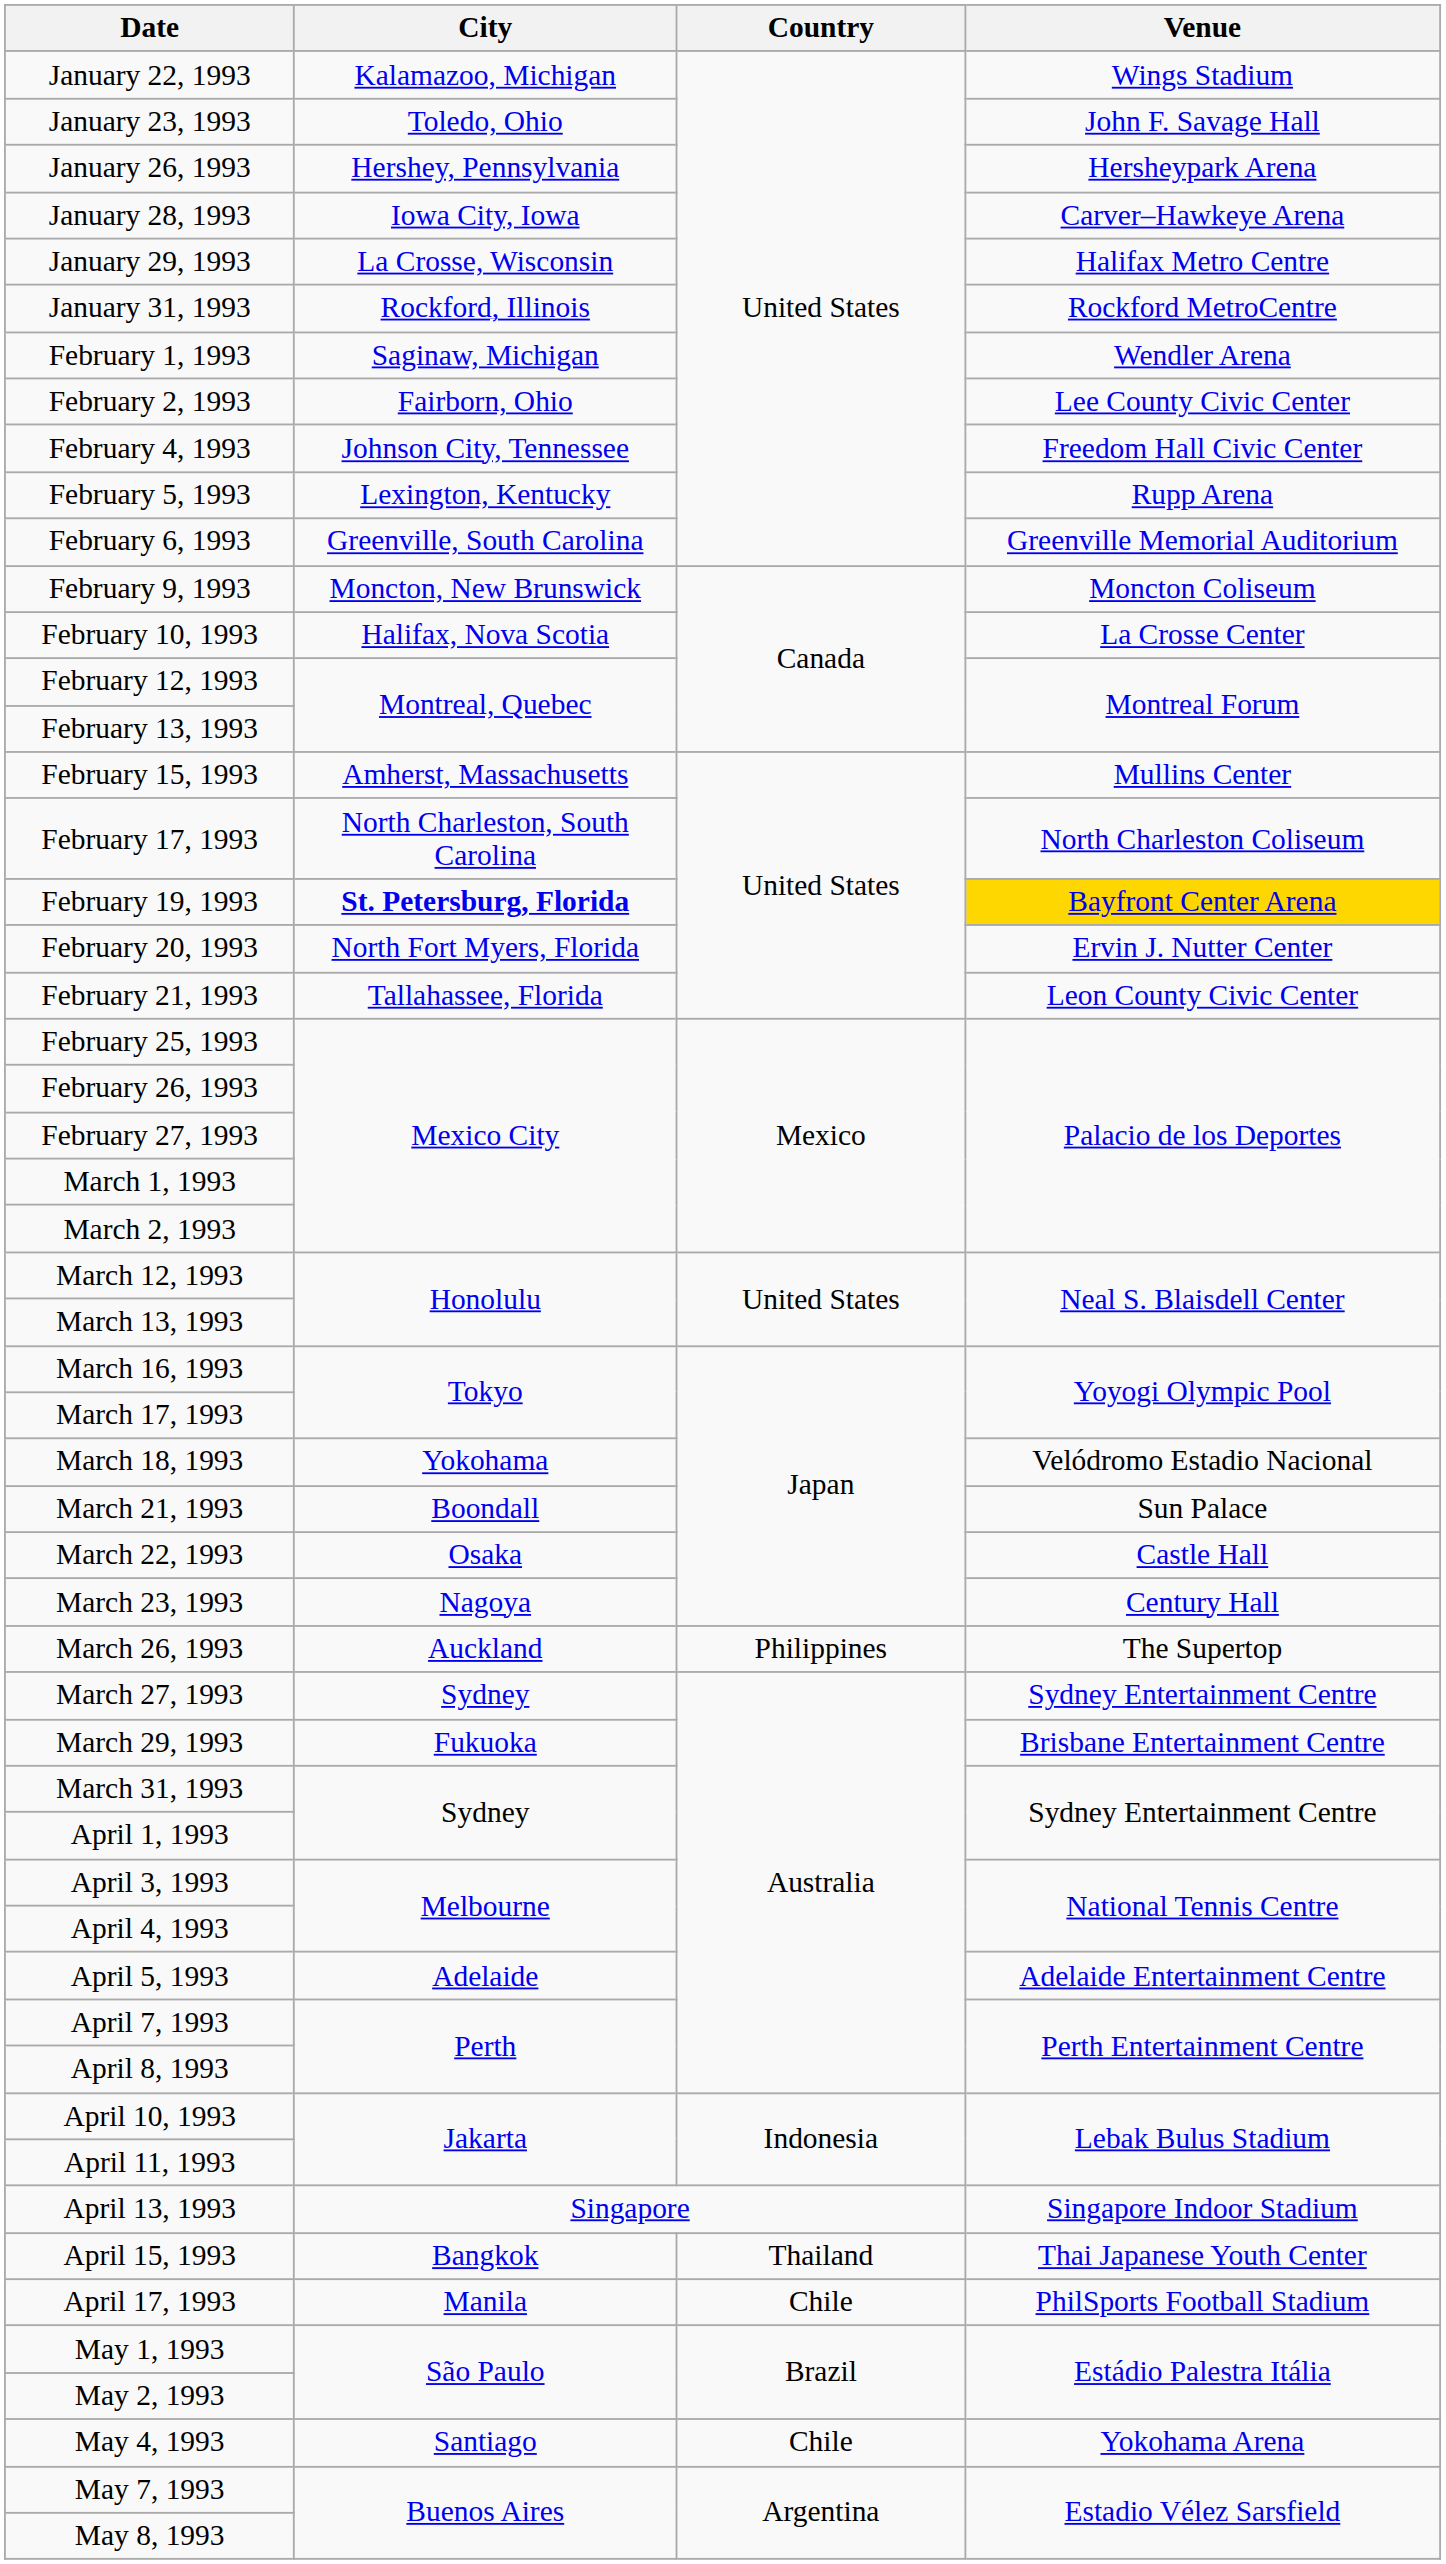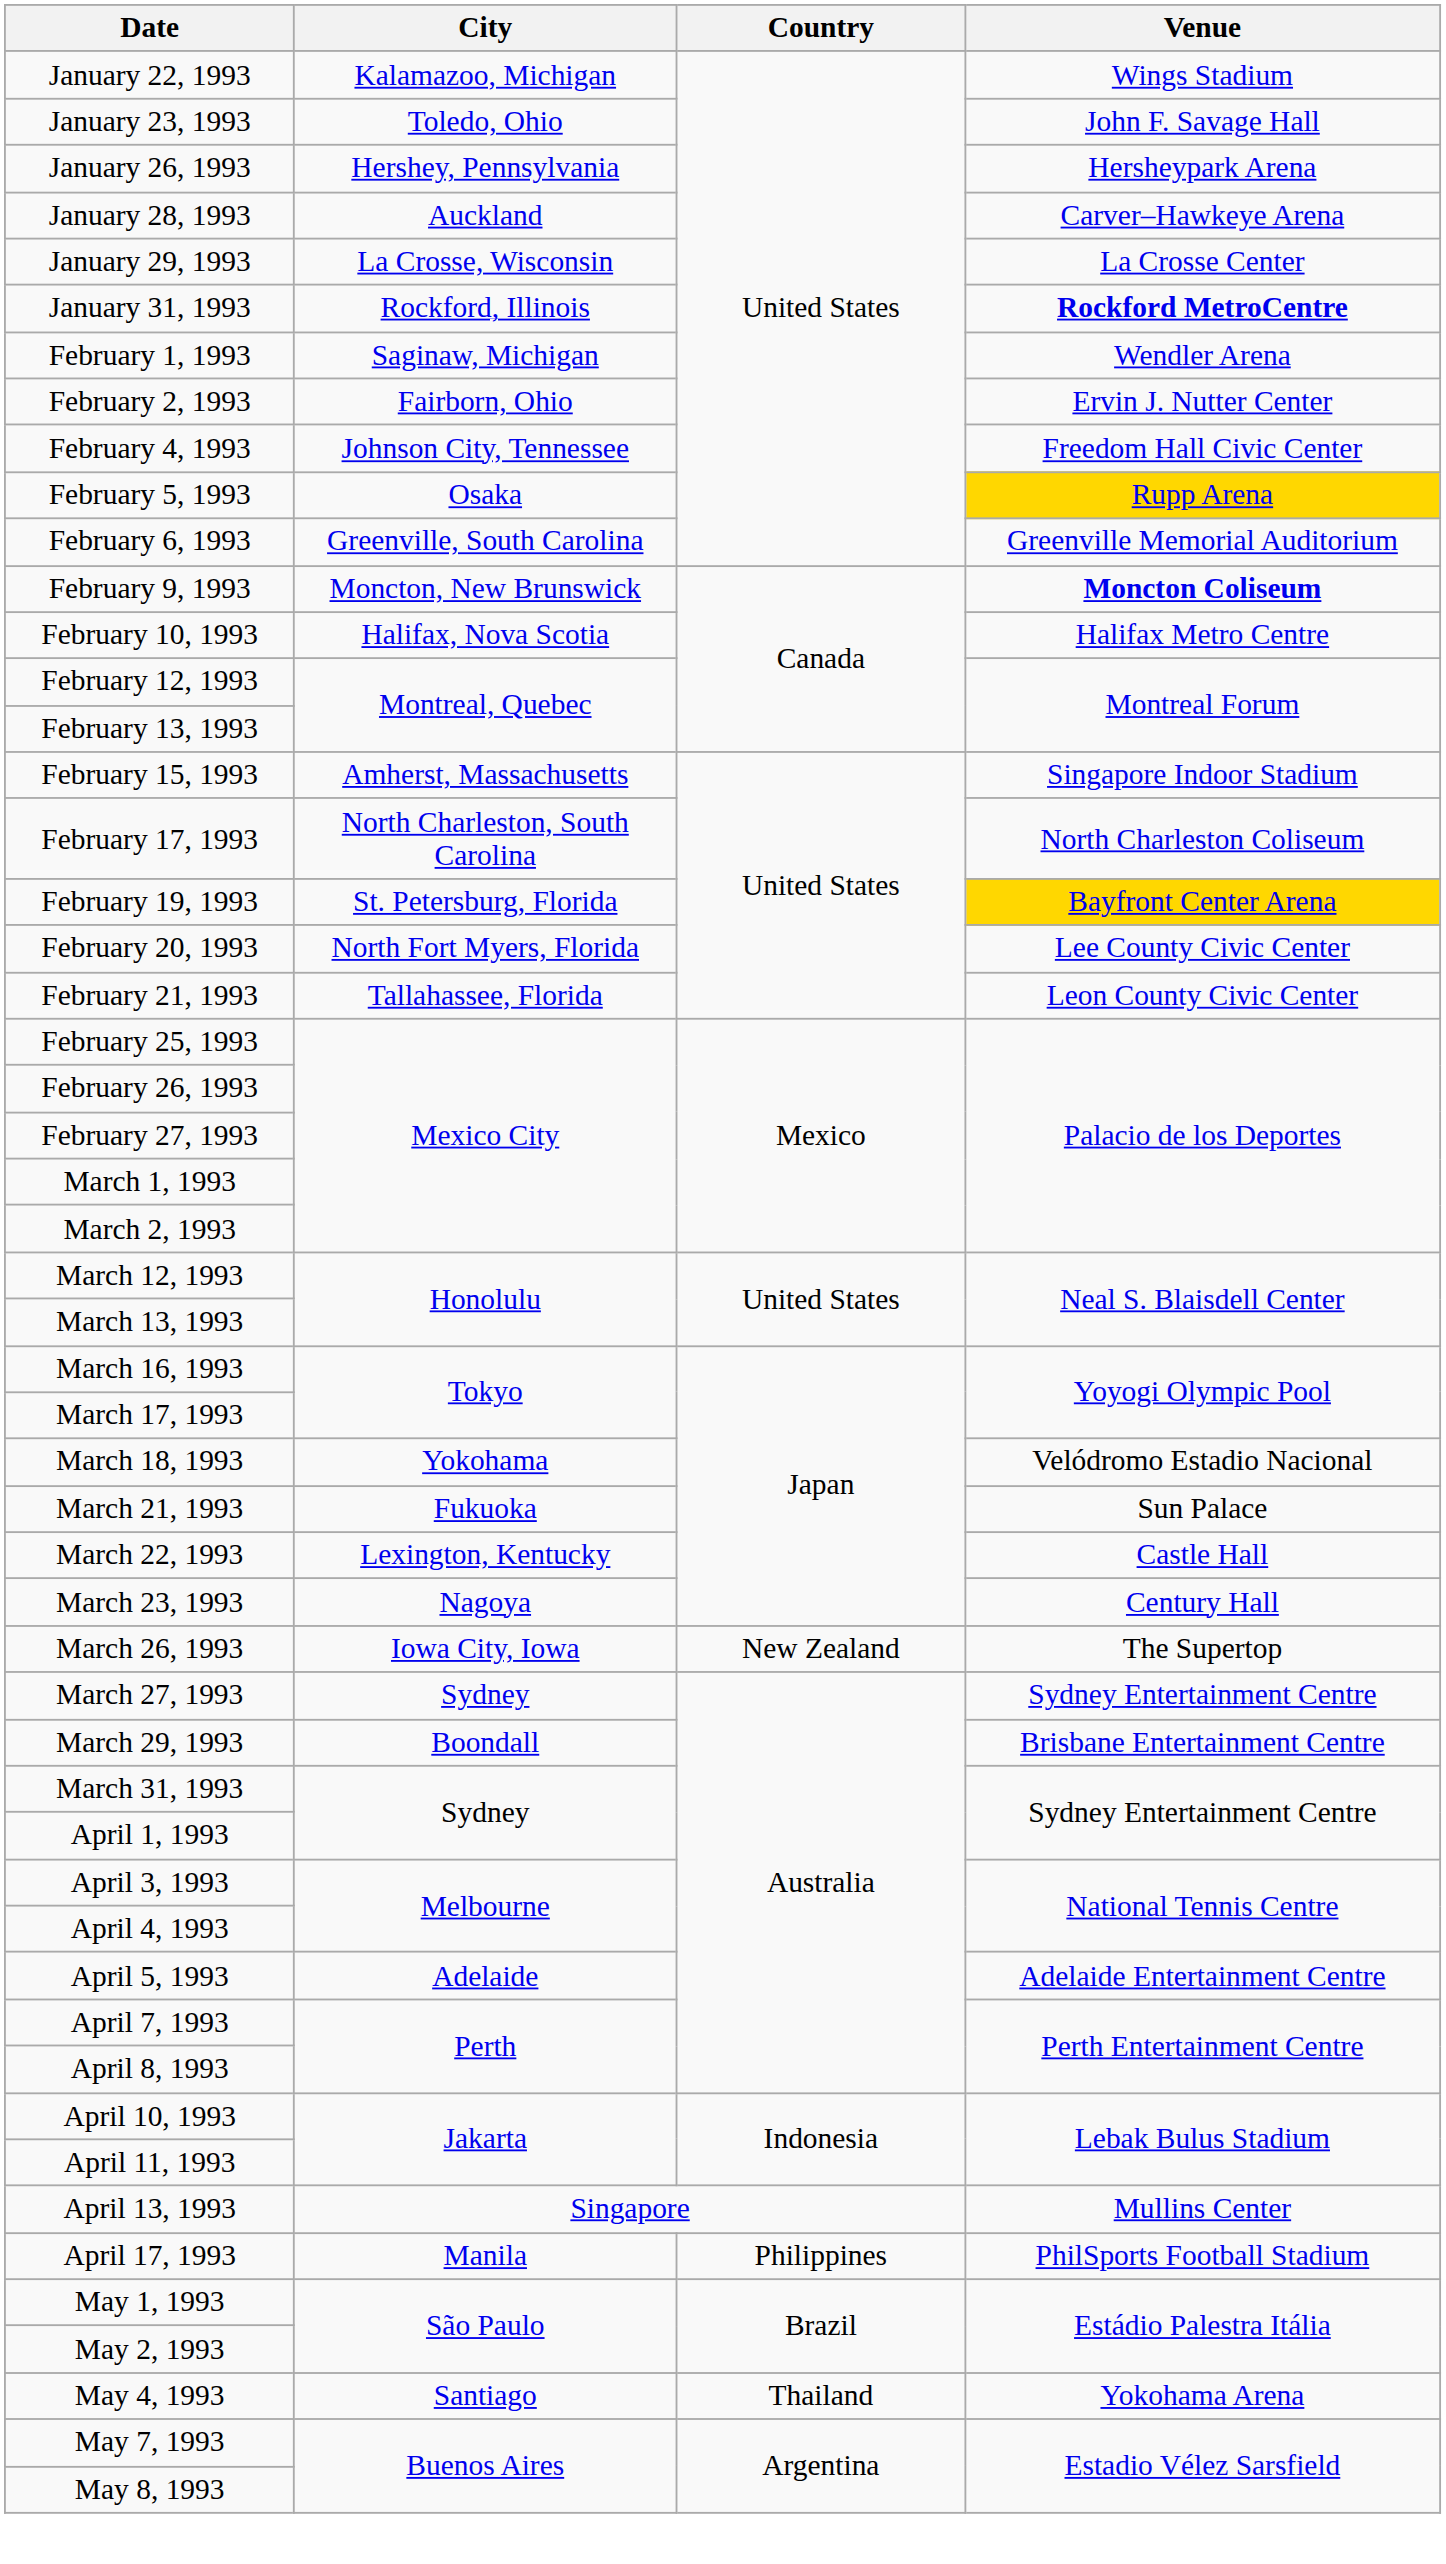January 28, 1993 | City: Iowa City, Iowa -> Auckland
January 29, 1993 | Venue: Halifax Metro Centre -> La Crosse Center
January 31, 1993 | Venue: normal -> bold
February 2, 1993 | Venue: Lee County Civic Center -> Ervin J. Nutter Center
February 5, 1993 | City: Lexington, Kentucky -> Osaka
February 5, 1993 | Venue: no background -> gold background
February 9, 1993 | Venue: normal -> bold
February 10, 1993 | Venue: La Crosse Center -> Halifax Metro Centre
February 15, 1993 | Venue: Mullins Center -> Singapore Indoor Stadium
February 19, 1993 | City: bold -> normal
February 20, 1993 | Venue: Ervin J. Nutter Center -> Lee County Civic Center
March 21, 1993 | City: Boondall -> Fukuoka
March 22, 1993 | City: Osaka -> Lexington, Kentucky
March 26, 1993 | City: Auckland -> Iowa City, Iowa
March 26, 1993 | Country: Philippines -> New Zealand
March 29, 1993 | City: Fukuoka -> Boondall
April 13, 1993 | Venue: Singapore Indoor Stadium -> Mullins Center
- row: April 15, 1993 | Bangkok | Thailand | Thai Japanese Youth Center
April 17, 1993 | Country: Chile -> Philippines
May 4, 1993 | Country: Chile -> Thailand
